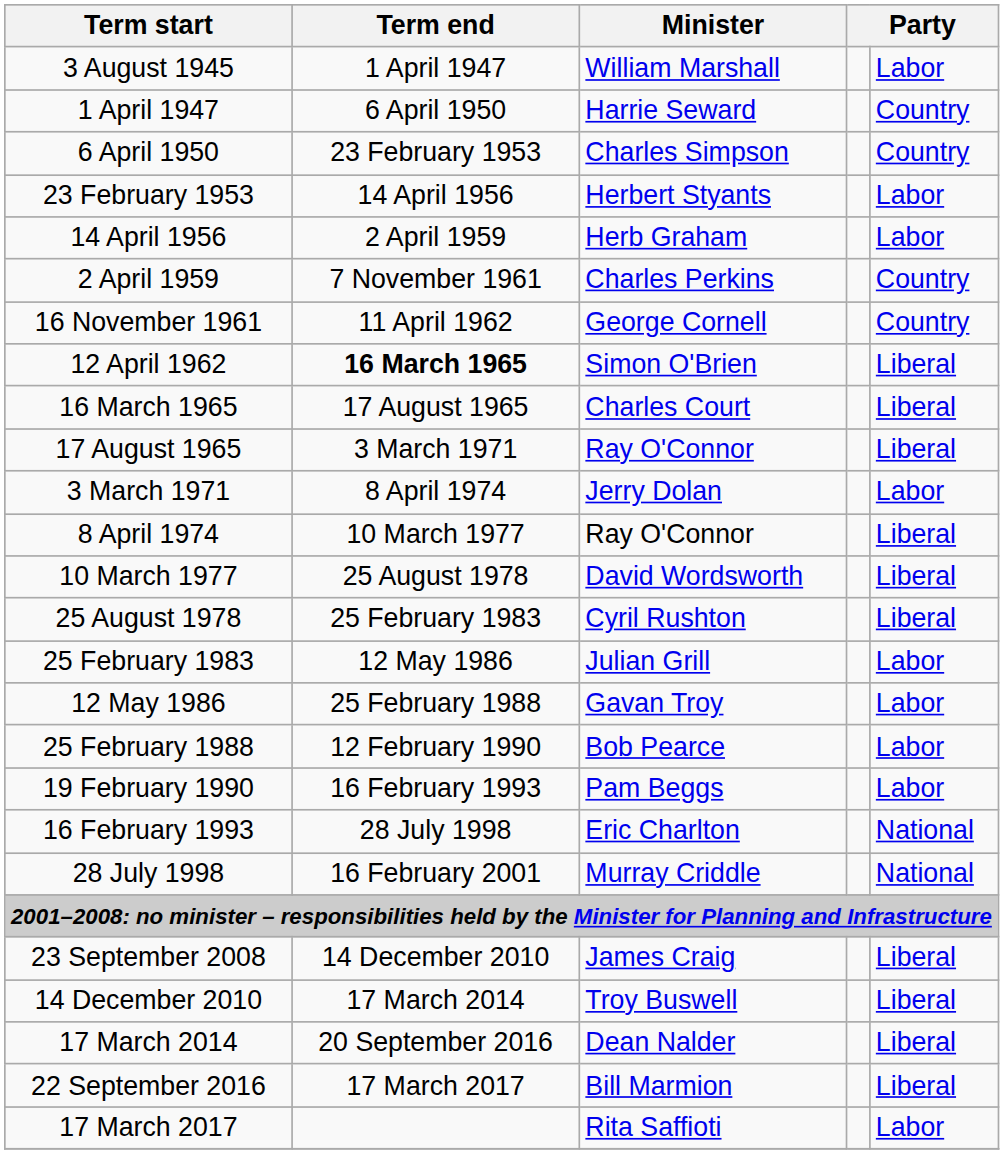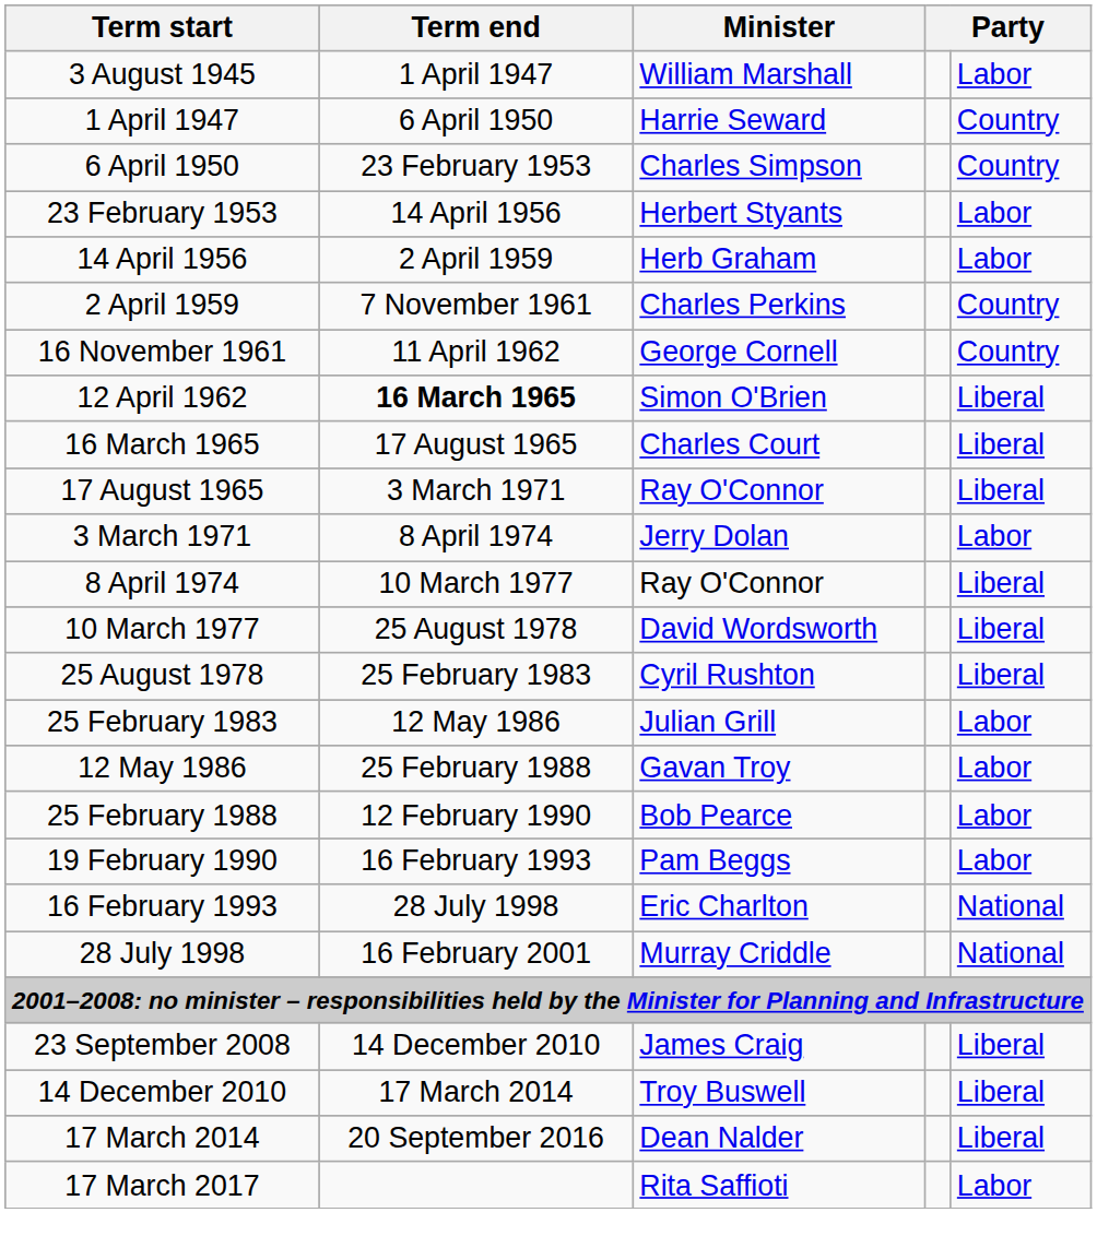- row: 22 September 2016 | 17 March 2017 | Bill Marmion | Liberal
